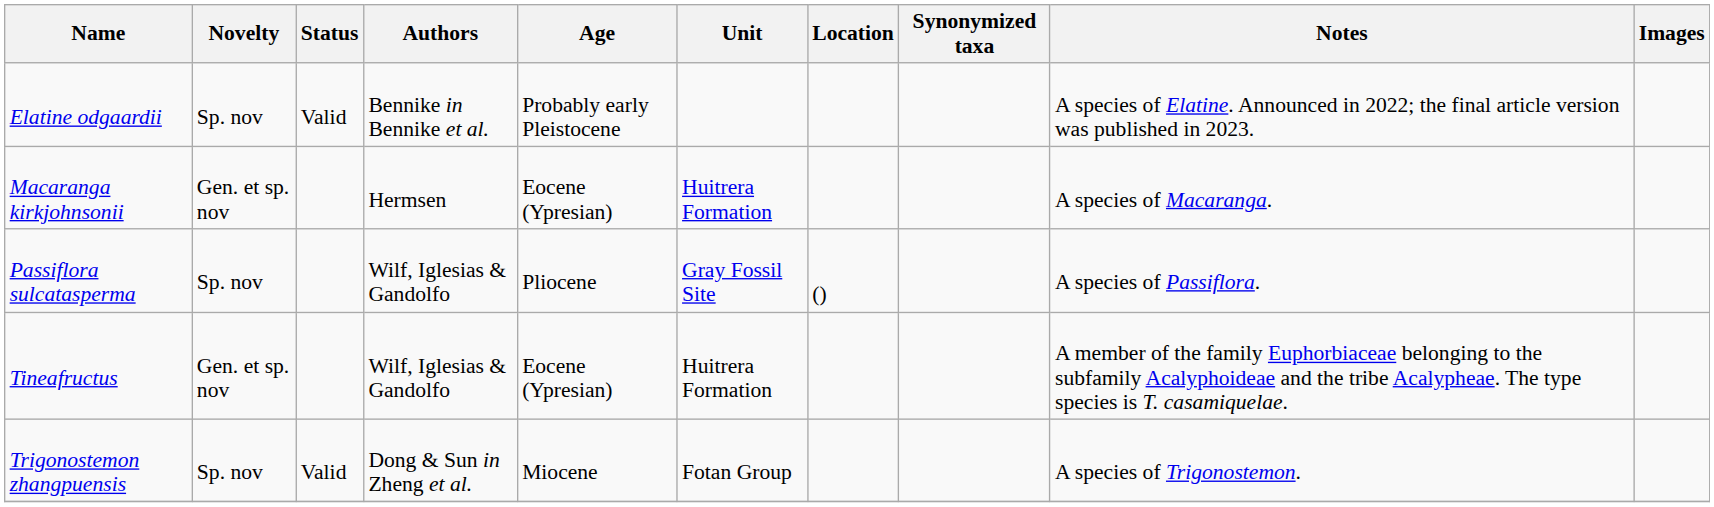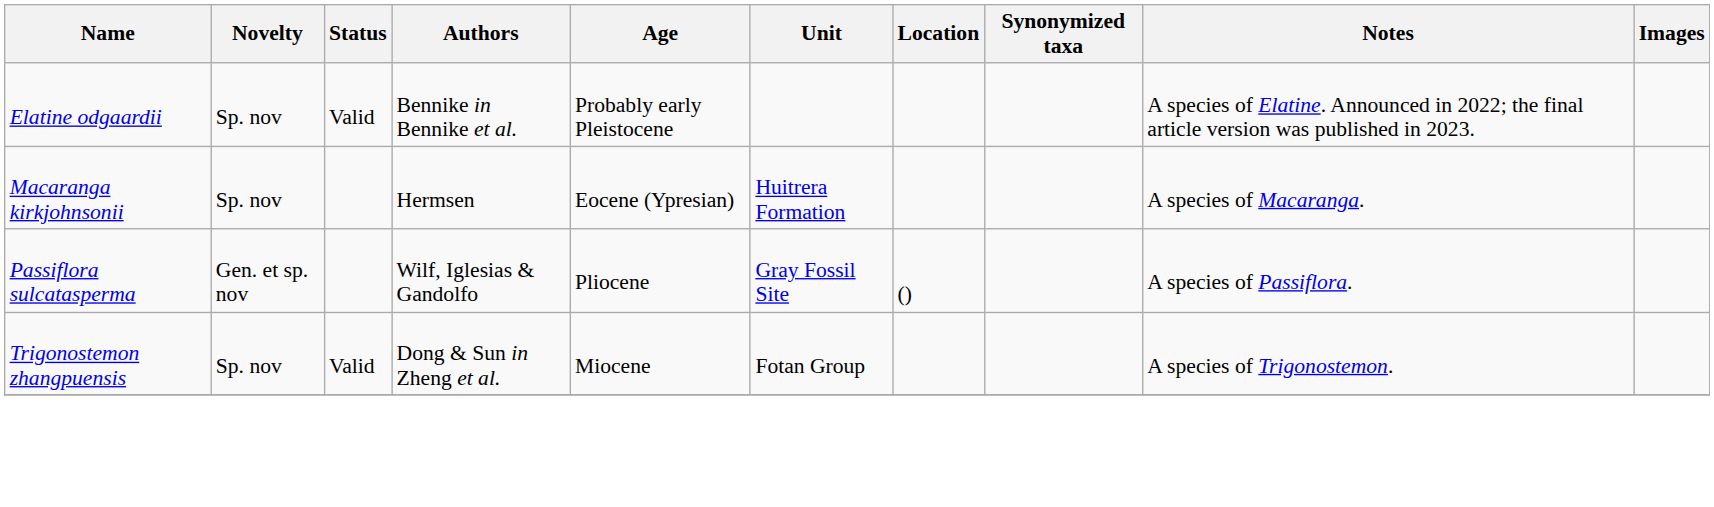Macaranga kirkjohnsonii | Novelty: Gen. et sp. nov -> Sp. nov
Passiflora sulcatasperma | Novelty: Sp. nov -> Gen. et sp. nov
- row: Tineafructus | Gen. et sp. nov | Wilf, Iglesias & Gandolfo | Eocene (Ypresian) | Huitrera Formation | A member of the family Euphorbiaceae belonging to the subfamily Acalyphoideae and the tribe Acalypheae. The type species is T. casamiquelae.
